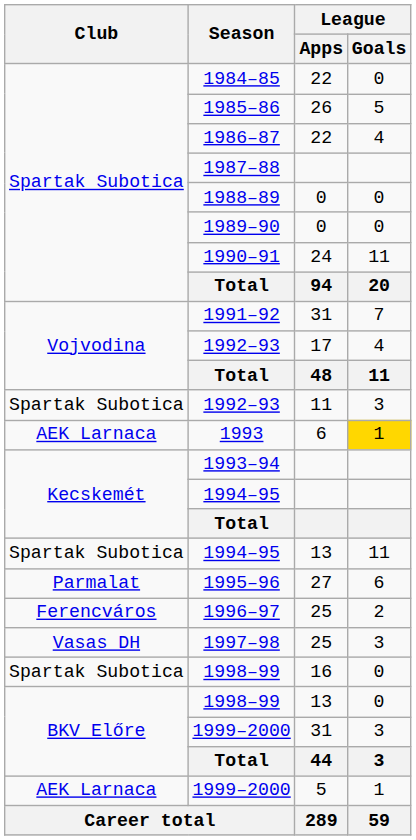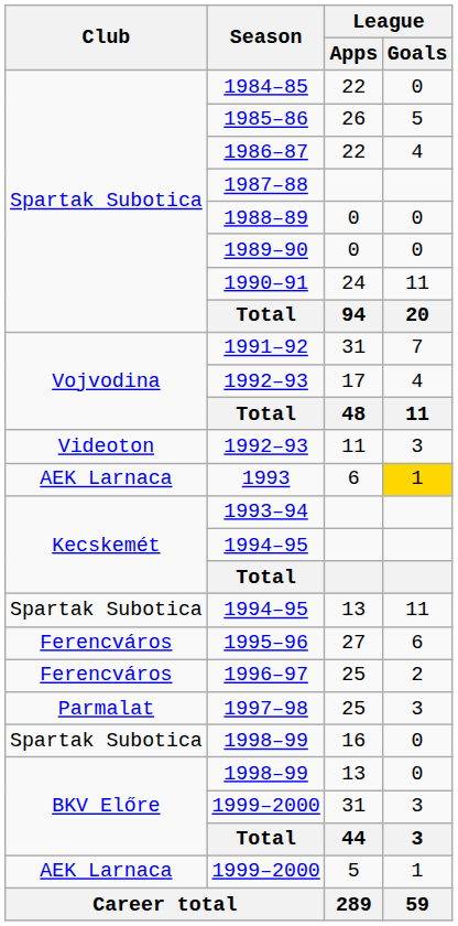1992–93 / 11 | Club: Spartak Subotica -> Videoton
1995–96 | Club: Parmalat -> Ferencváros
1997–98 | Club: Vasas DH -> Parmalat
